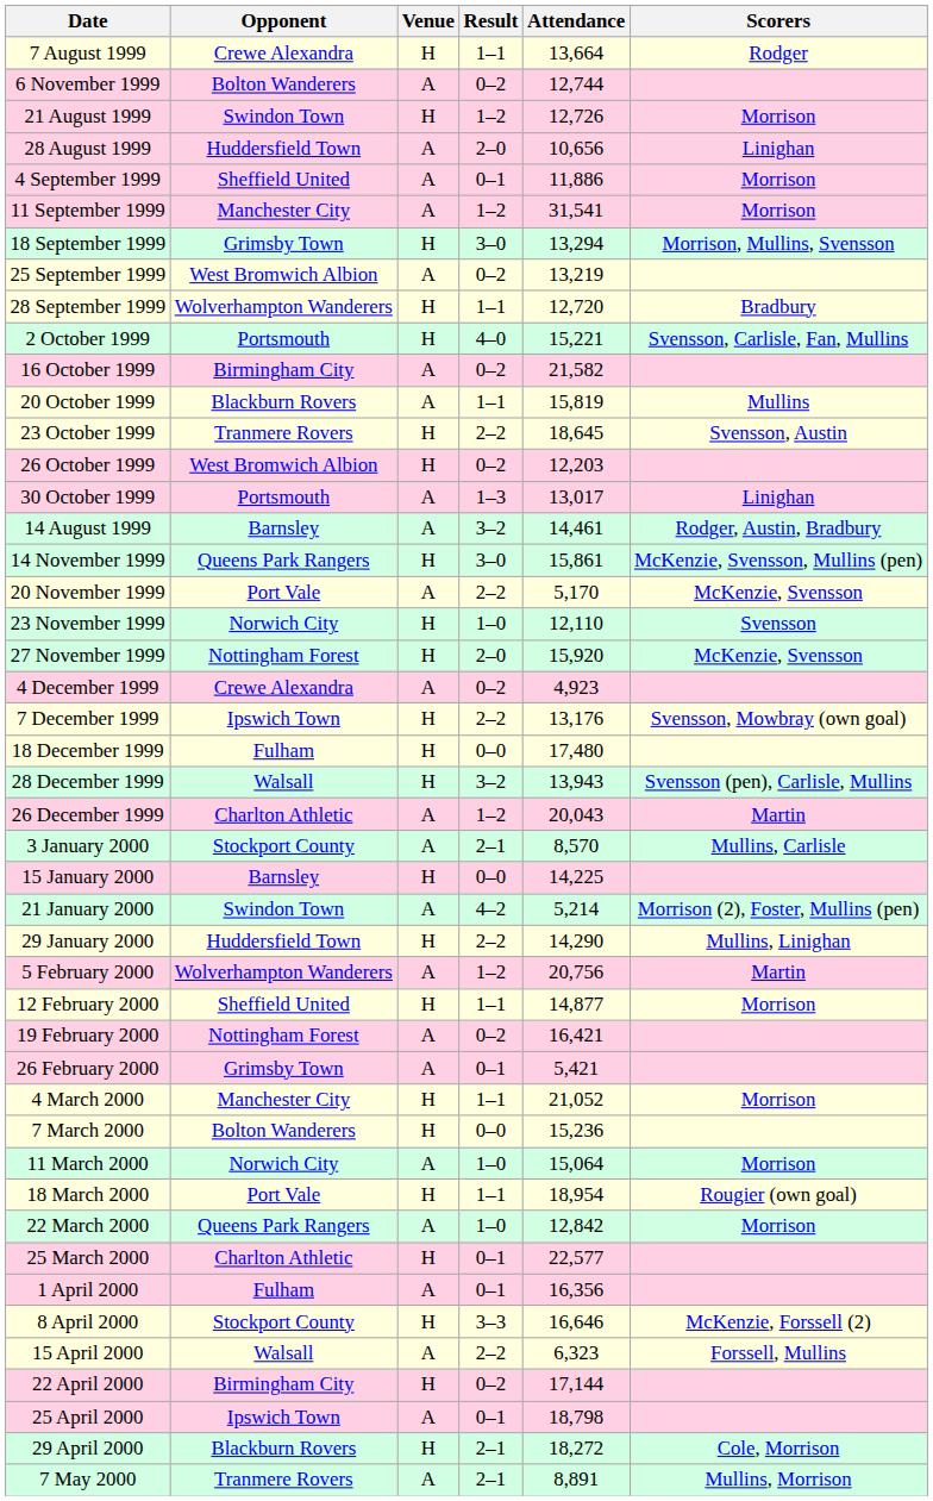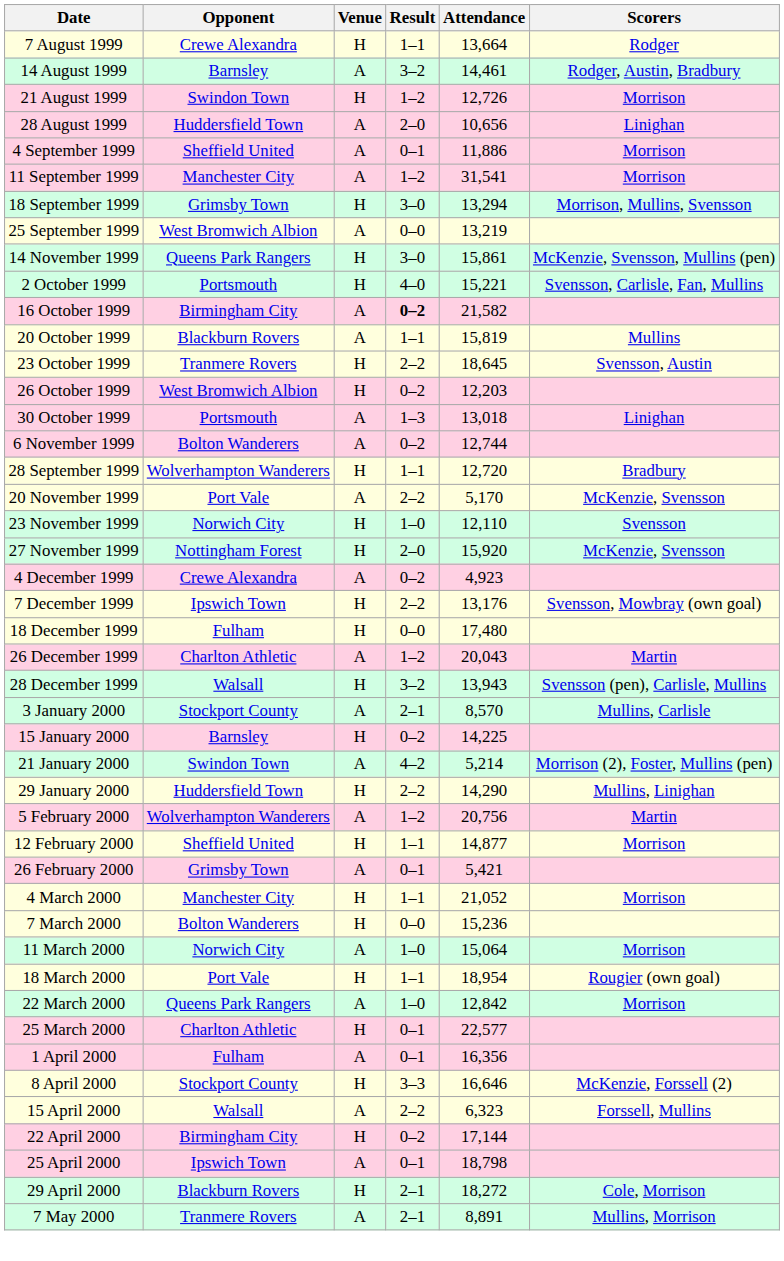rows swapped: 14 August 1999 <-> 6 November 1999
25 September 1999 | Result: 0–2 -> 0–0
rows swapped: 28 September 1999 <-> 14 November 1999
16 October 1999 | Result: normal -> bold
30 October 1999 | Attendance: 13,017 -> 13,018
rows swapped: 26 December 1999 <-> 28 December 1999
15 January 2000 | Result: 0–0 -> 0–2
- row: 19 February 2000 | Nottingham Forest | A | 0–2 | 16,421
